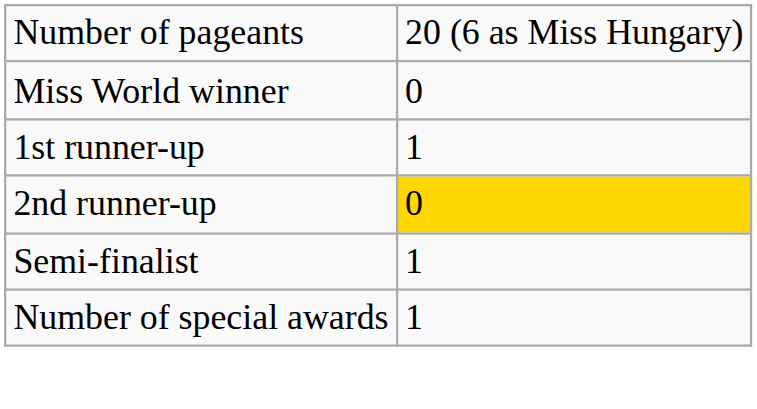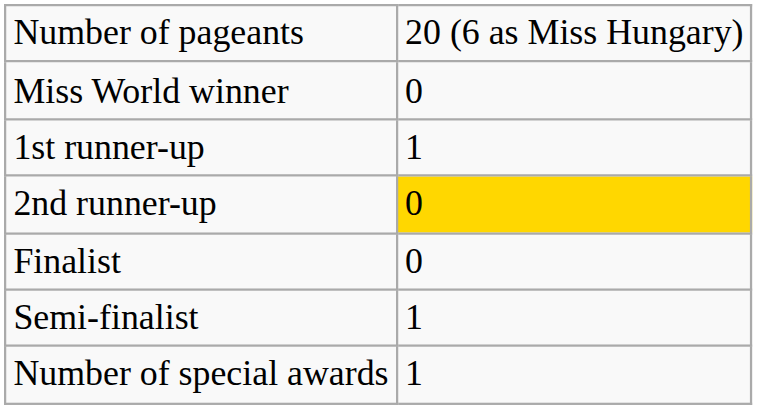+ row: Finalist | 0
